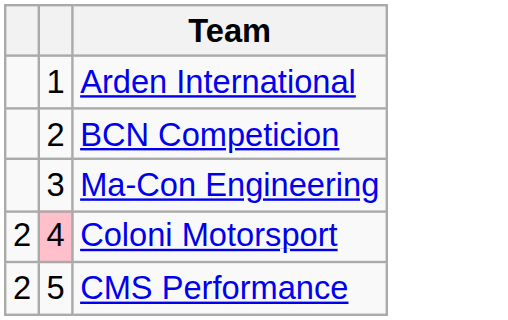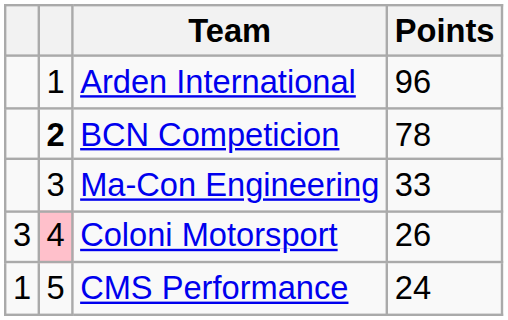+ column: Points | 96 | 78 | 33 | 26 | 24
BCN Competicion | column 2: normal -> bold
Coloni Motorsport | column 1: 2 -> 3
CMS Performance | column 1: 2 -> 1
